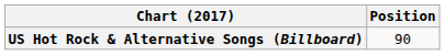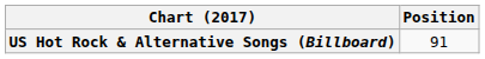US Hot Rock & Alternative Songs (Billboard) | Position: 90 -> 91
